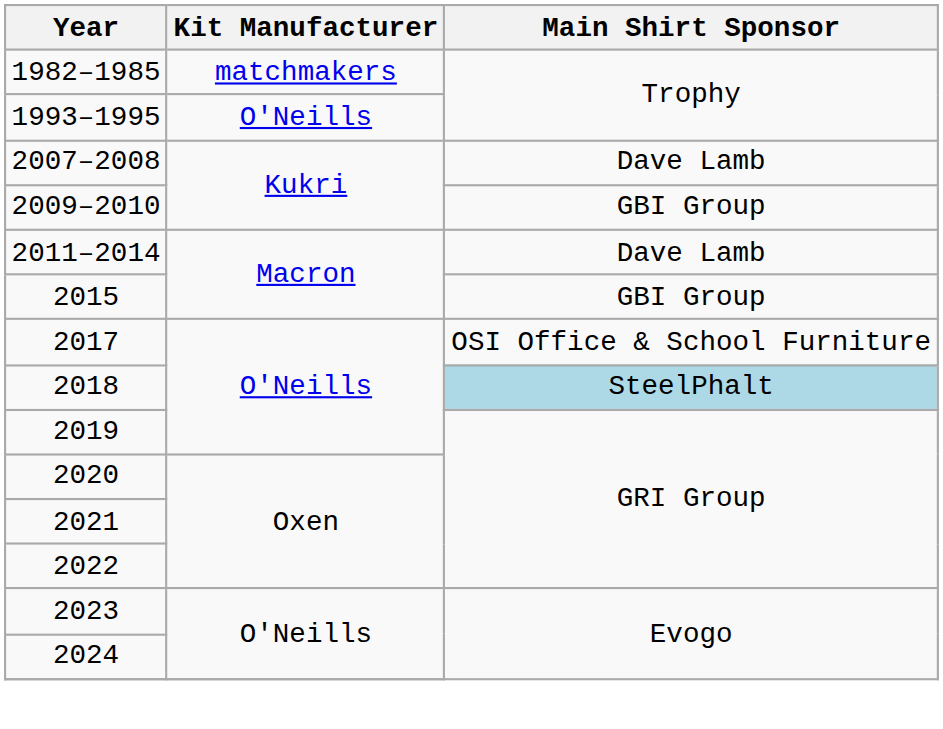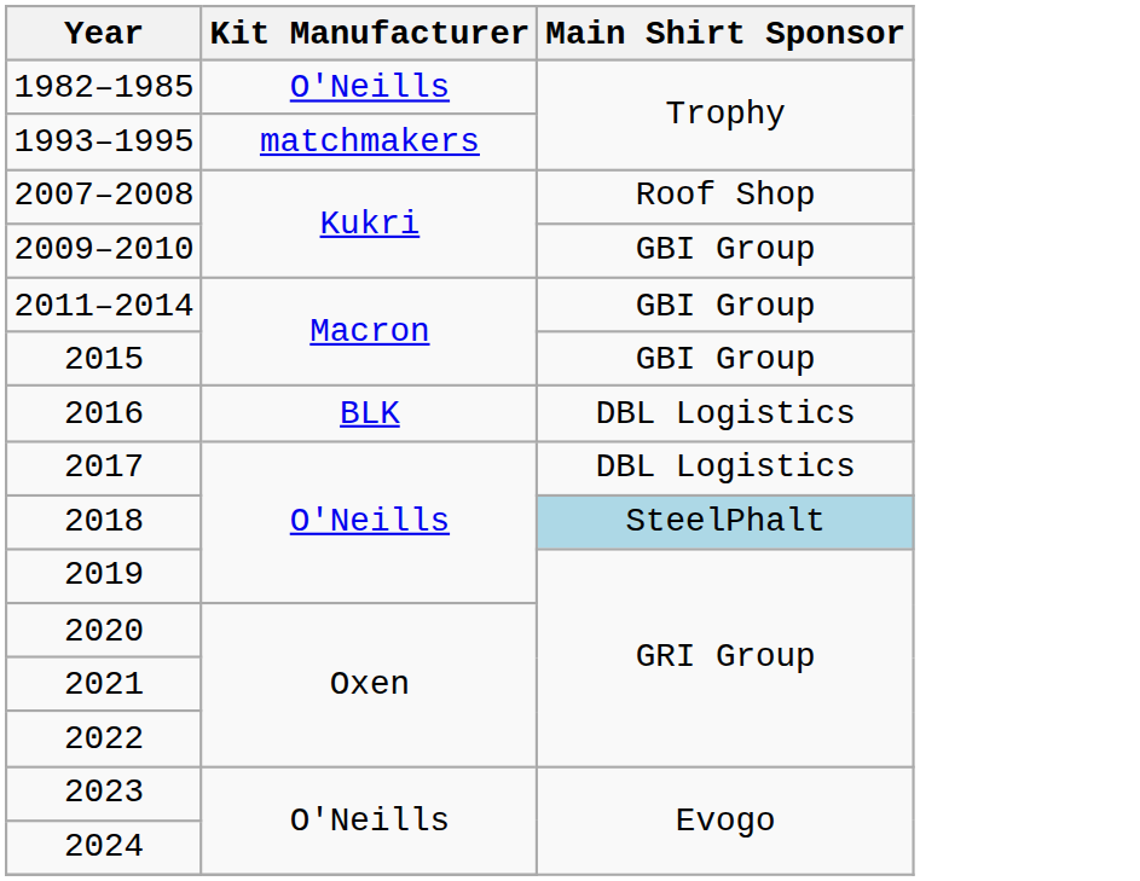1982–1985 | Kit Manufacturer: matchmakers -> O'Neills
1993–1995 | Kit Manufacturer: O'Neills -> matchmakers
2007–2008 | Main Shirt Sponsor: Dave Lamb -> Roof Shop
2011–2014 | Main Shirt Sponsor: Dave Lamb -> GBI Group
+ row: 2016 | BLK | DBL Logistics
2017 | Main Shirt Sponsor: OSI Office & School Furniture -> DBL Logistics
